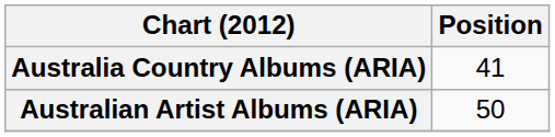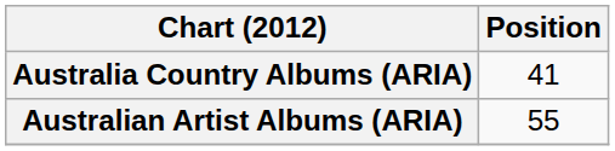Australian Artist Albums (ARIA) | Position: 50 -> 55
